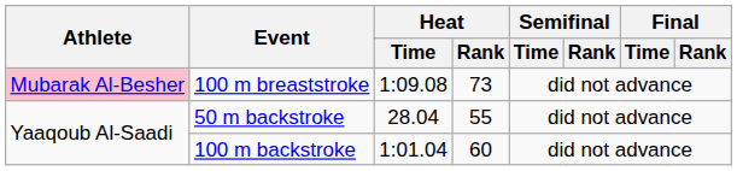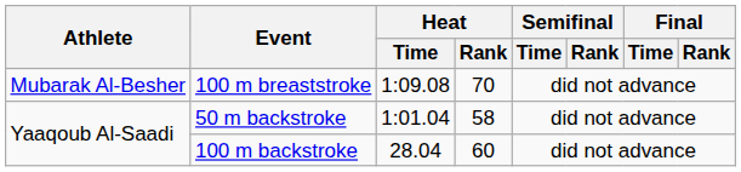100 m breaststroke | Athlete: pink background -> no background
100 m breaststroke | Heat / Rank: 73 -> 70
50 m backstroke | Heat / Time: 28.04 -> 1:01.04
50 m backstroke | Heat / Rank: 55 -> 58
100 m backstroke | Heat / Time: 1:01.04 -> 28.04
